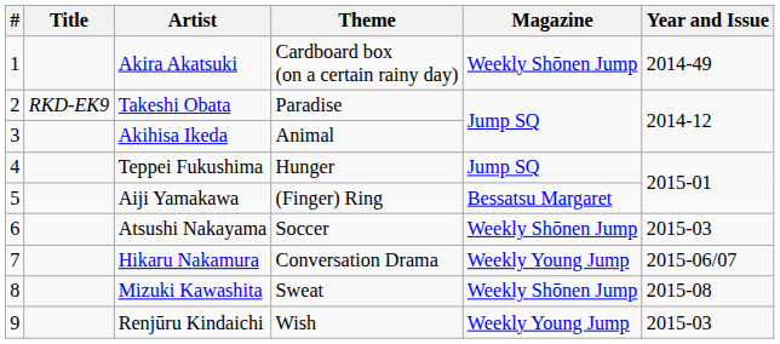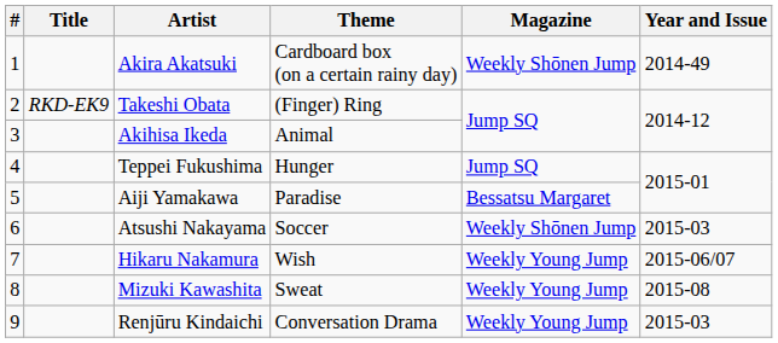Takeshi Obata | Theme: Paradise -> (Finger) Ring
Aiji Yamakawa | Theme: (Finger) Ring -> Paradise
Hikaru Nakamura | Theme: Conversation Drama -> Wish
Mizuki Kawashita | Magazine: Weekly Shōnen Jump -> Weekly Young Jump
Renjūru Kindaichi | Theme: Wish -> Conversation Drama
